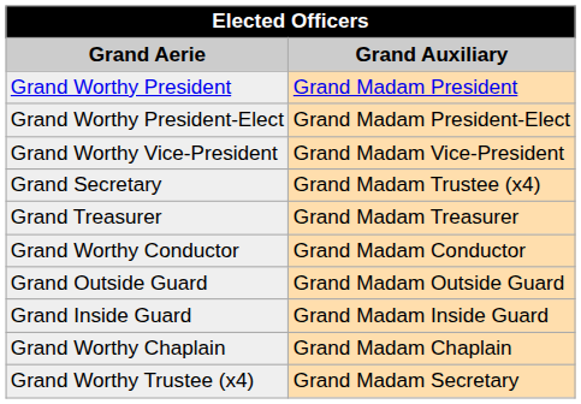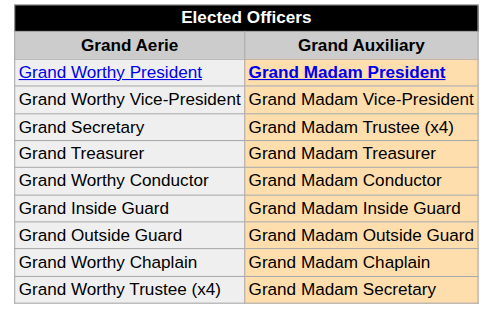Grand Worthy President | Grand Auxiliary: normal -> bold
- row: Grand Worthy President-Elect | Grand Madam President-Elect
rows swapped: Grand Inside Guard <-> Grand Outside Guard
